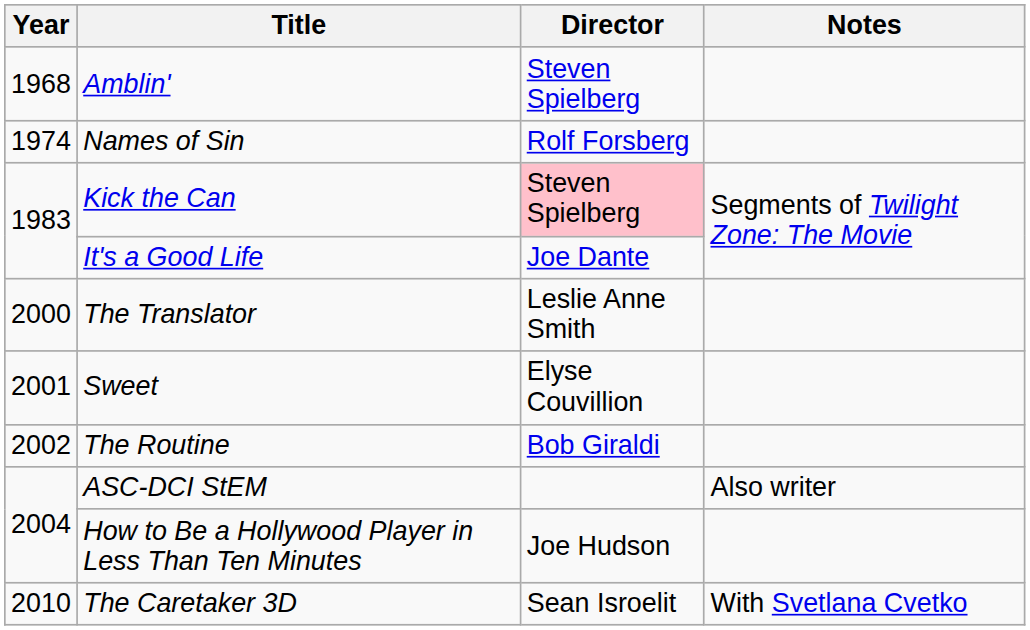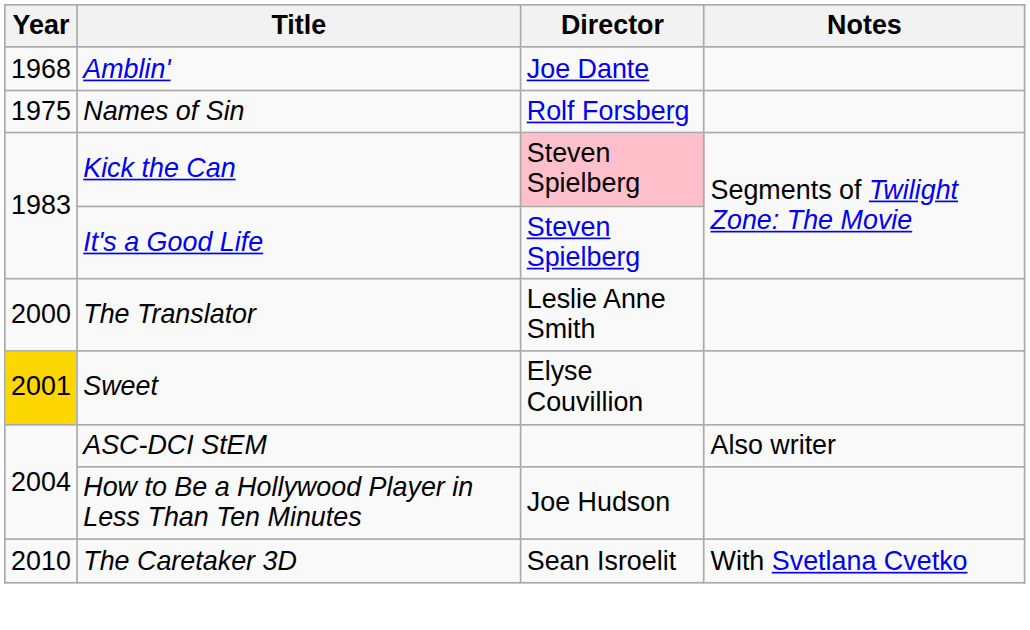Amblin' | Director: Steven Spielberg -> Joe Dante
Names of Sin | Year: 1974 -> 1975
It's a Good Life | Director: Joe Dante -> Steven Spielberg
Sweet | Year: no background -> gold background
- row: 2002 | The Routine | Bob Giraldi
